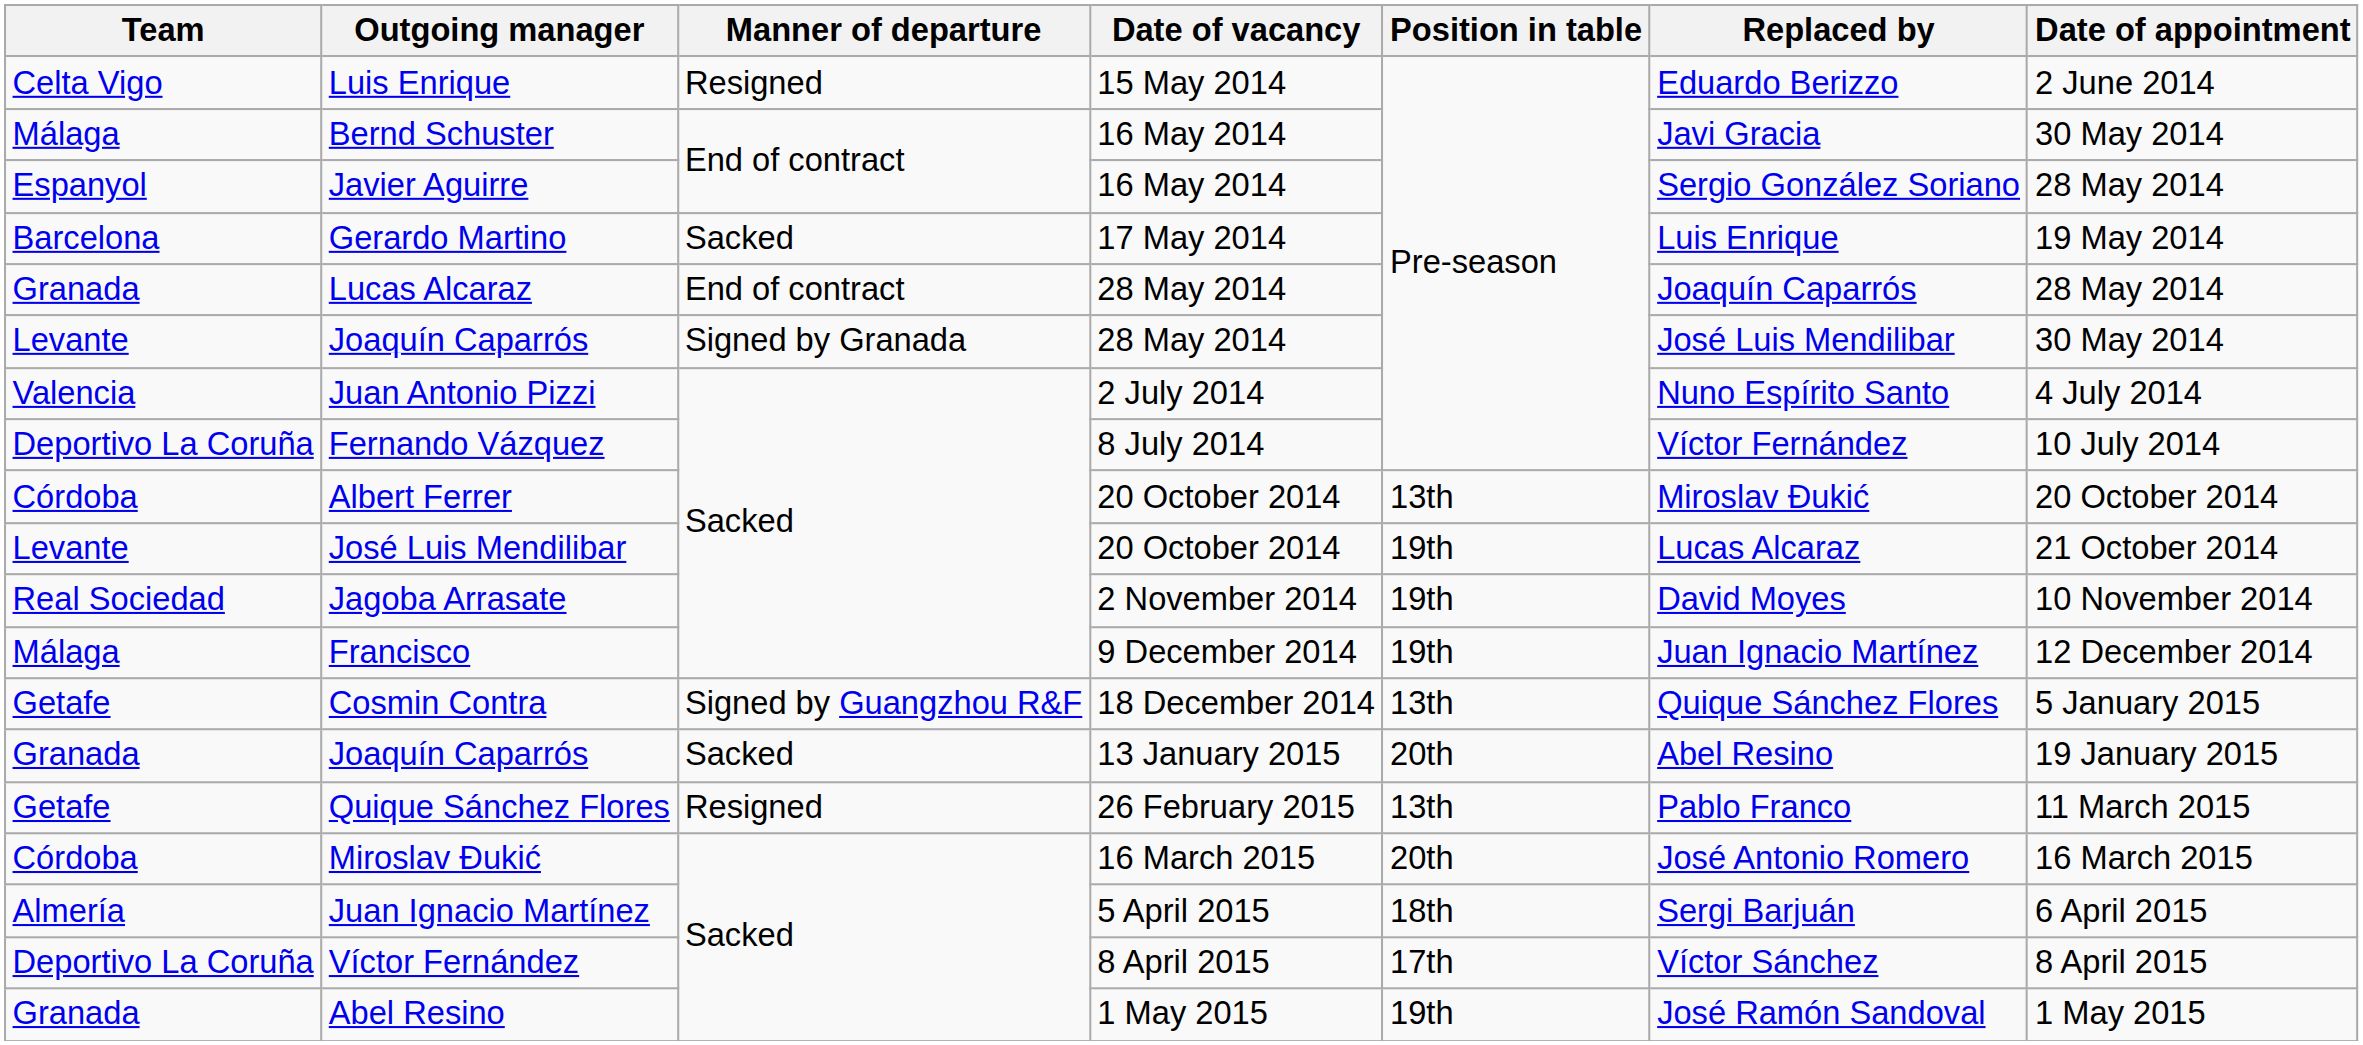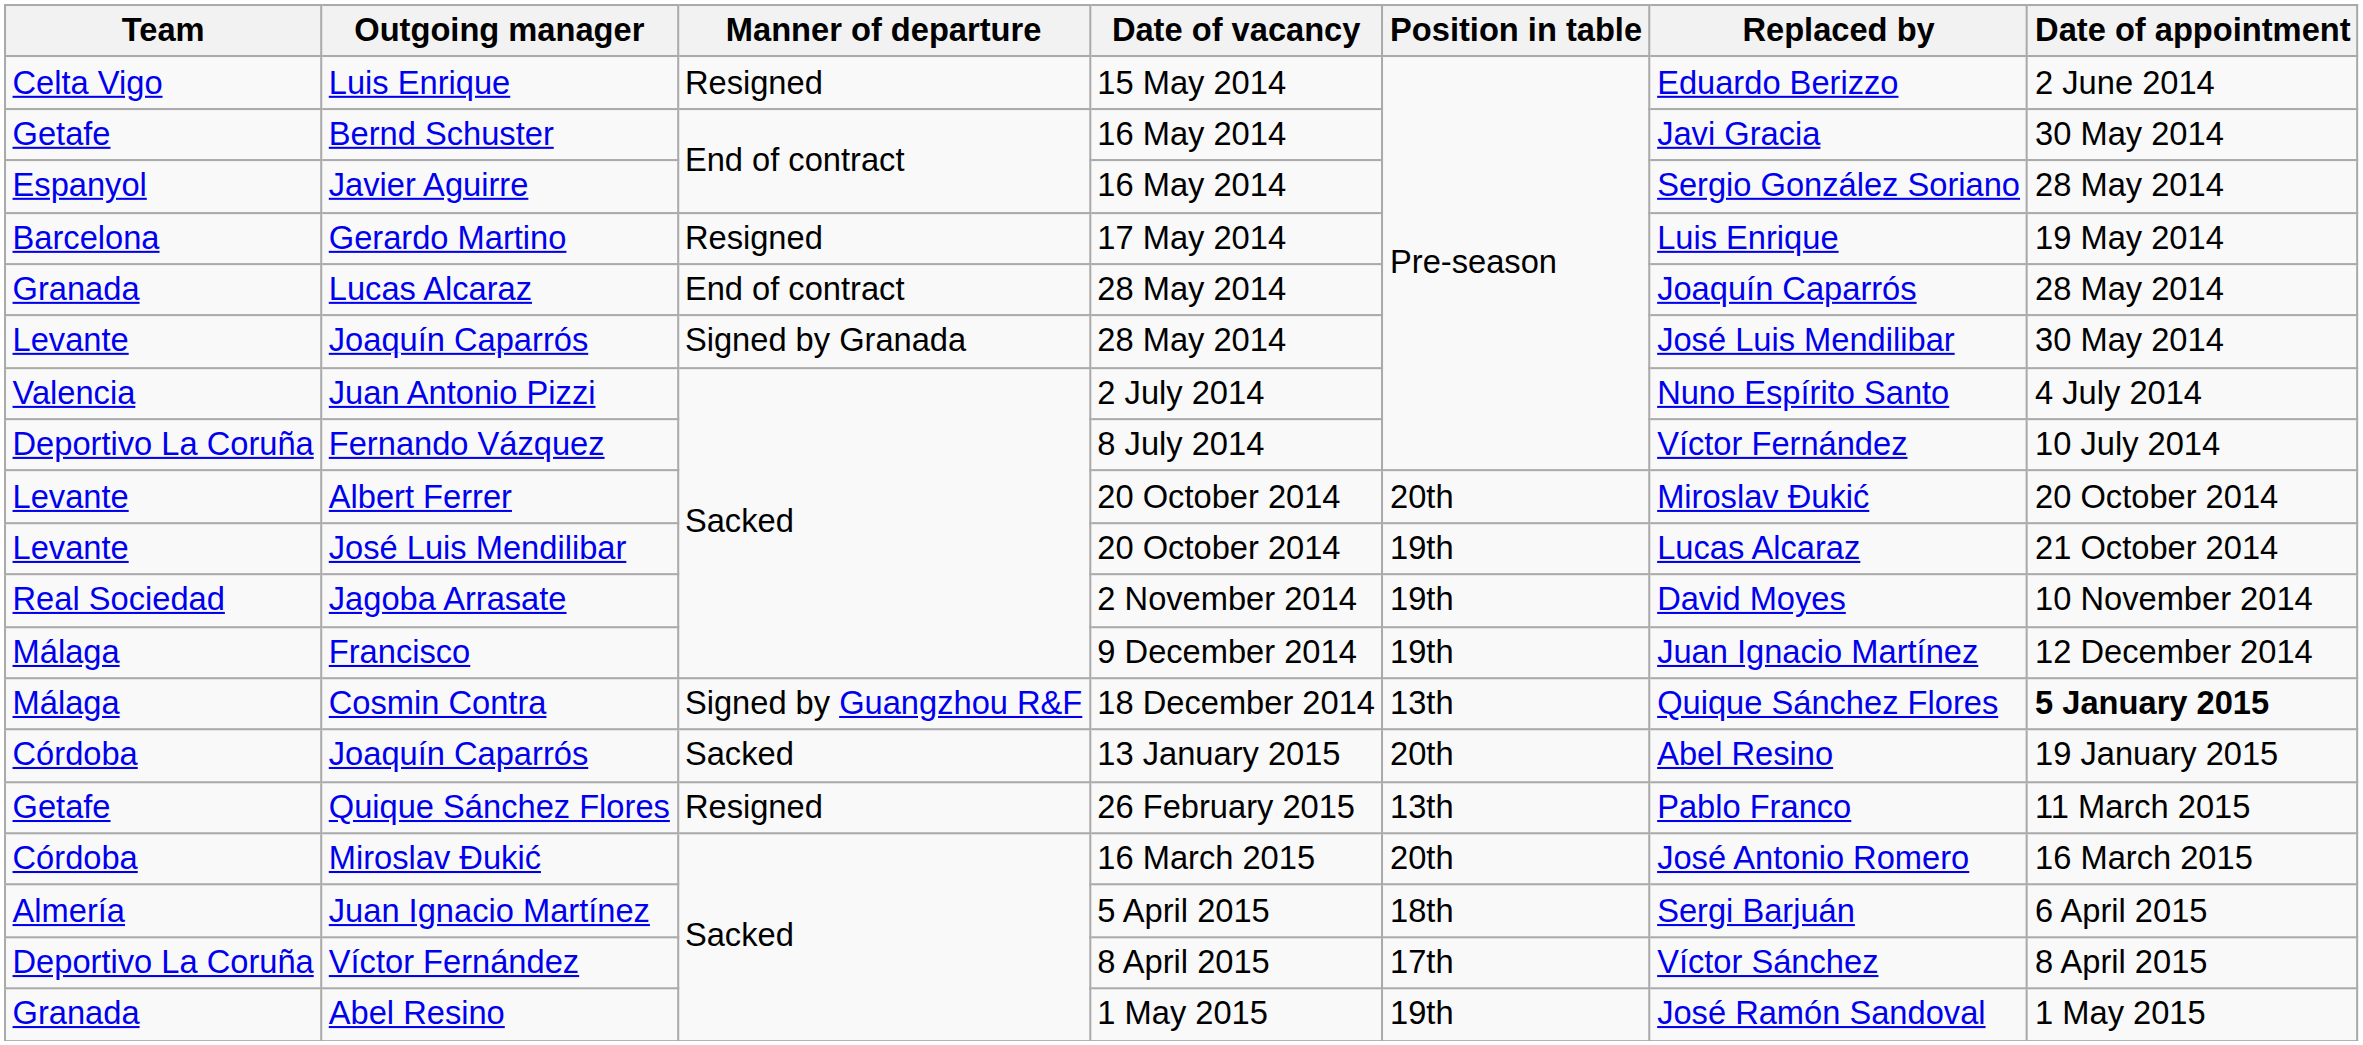Bernd Schuster | Team: Málaga -> Getafe
Gerardo Martino | Manner of departure: Sacked -> Resigned
Albert Ferrer | Team: Córdoba -> Levante
Albert Ferrer | Position in table: 13th -> 20th
Cosmin Contra | Team: Getafe -> Málaga
Cosmin Contra | Date of appointment: normal -> bold
Joaquín Caparrós / 13 January 2015 | Team: Granada -> Córdoba
